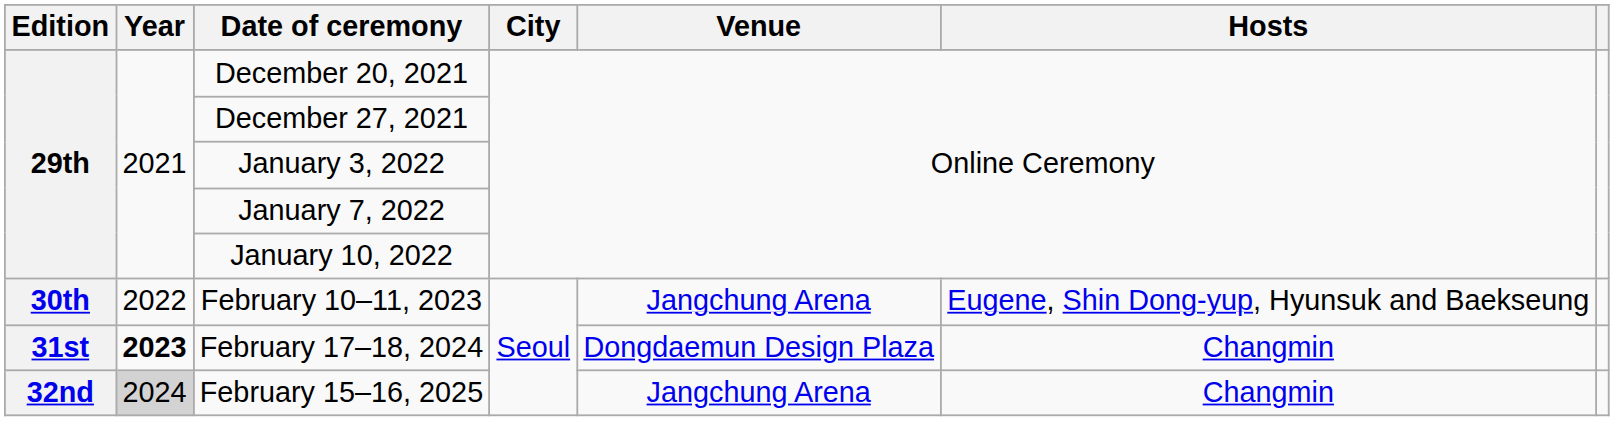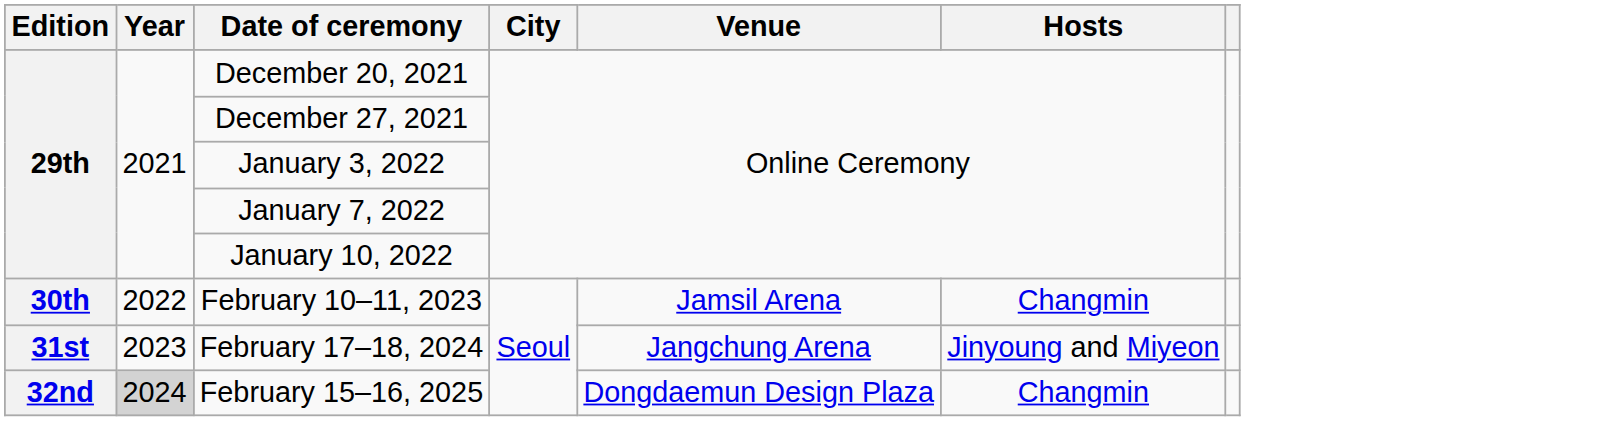February 10–11, 2023 | Venue: Jangchung Arena -> Jamsil Arena
February 10–11, 2023 | Hosts: Eugene, Shin Dong-yup, Hyunsuk and Baekseung -> Changmin
February 17–18, 2024 | Year: bold -> normal
February 17–18, 2024 | Venue: Dongdaemun Design Plaza -> Jangchung Arena
February 17–18, 2024 | Hosts: Changmin -> Jinyoung and Miyeon
February 15–16, 2025 | Venue: Jangchung Arena -> Dongdaemun Design Plaza
